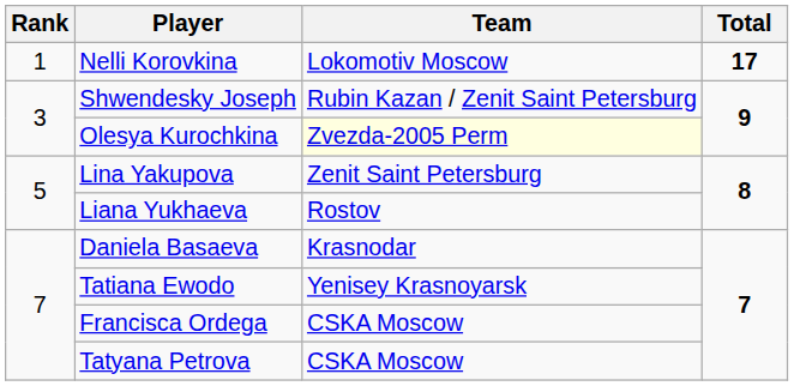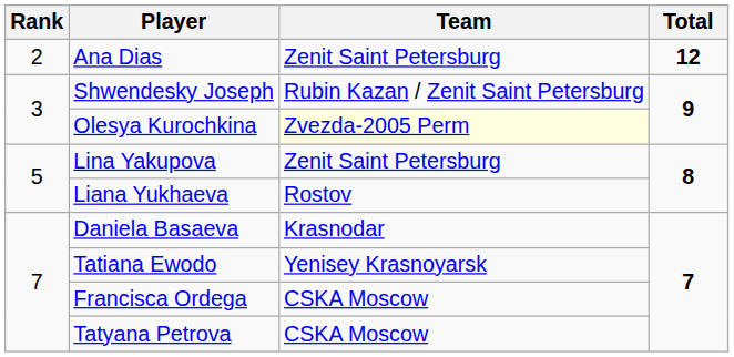- row: 1 | Nelli Korovkina | Lokomotiv Moscow | 17
+ row: 2 | Ana Dias | Zenit Saint Petersburg | 12
